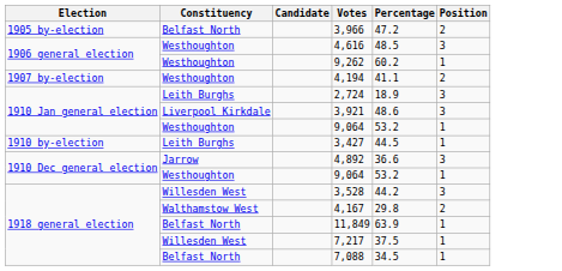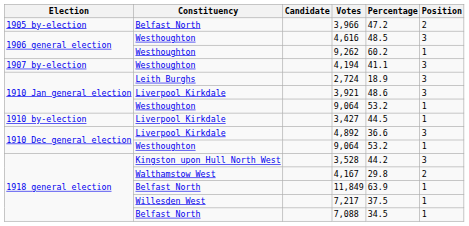4,194 | Position: 2 -> 3
3,427 | Constituency: Leith Burghs -> Liverpool Kirkdale
4,892 | Constituency: Jarrow -> Liverpool Kirkdale
3,528 | Constituency: Willesden West -> Kingston upon Hull North West
